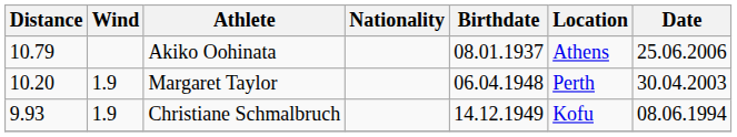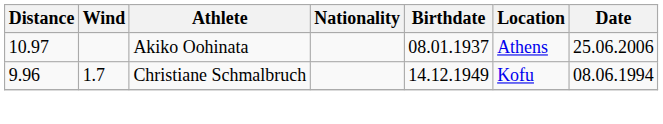Akiko Oohinata | Distance: 10.79 -> 10.97
- row: 10.20 | 1.9 | Margaret Taylor | 06.04.1948 | Perth | 30.04.2003
Christiane Schmalbruch | Distance: 9.93 -> 9.96
Christiane Schmalbruch | Wind: 1.9 -> 1.7
